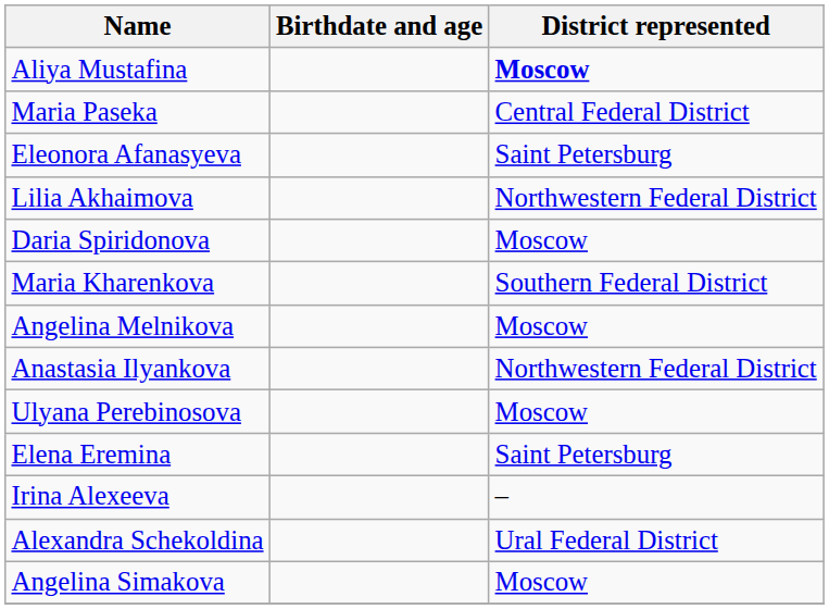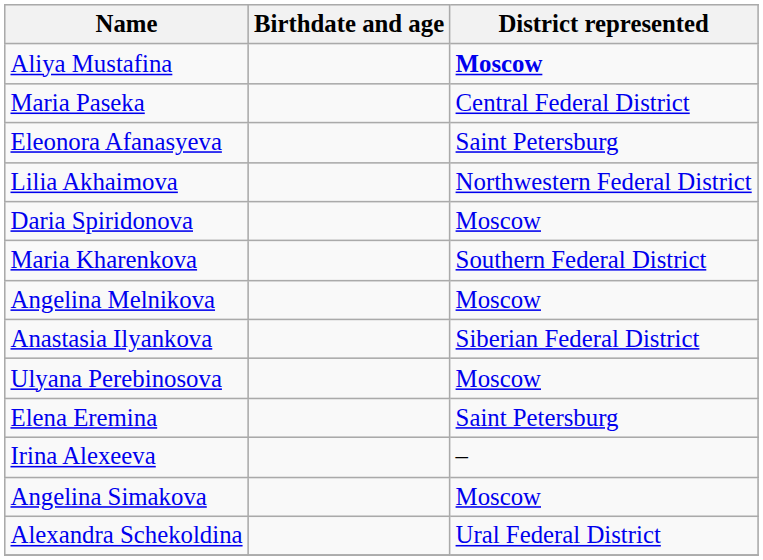Anastasia Ilyankova | District represented: Northwestern Federal District -> Siberian Federal District
rows swapped: Alexandra Schekoldina <-> Angelina Simakova
